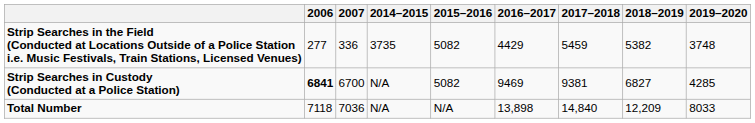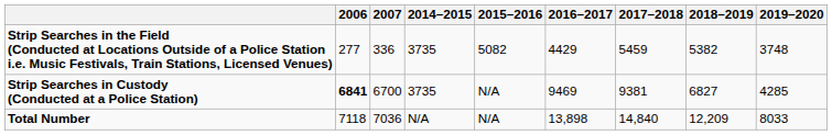Strip Searches in Custody (Conducted at a Police Station) | 2014–2015: N/A -> 3735
Strip Searches in Custody (Conducted at a Police Station) | 2015–2016: 5082 -> N/A
